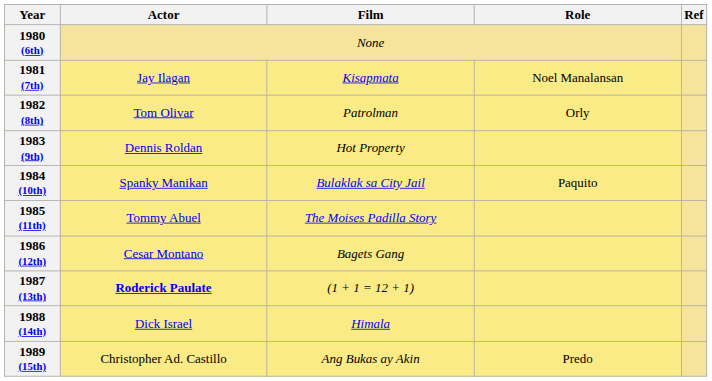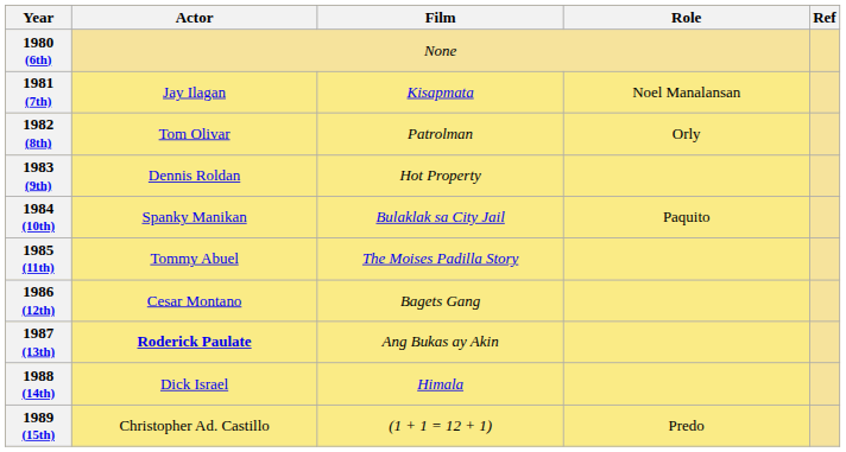1987 (13th) | Film: (1 + 1 = 12 + 1) -> Ang Bukas ay Akin
1989 (15th) | Film: Ang Bukas ay Akin -> (1 + 1 = 12 + 1)
